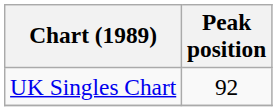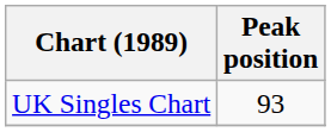UK Singles Chart | Peak position: 92 -> 93
